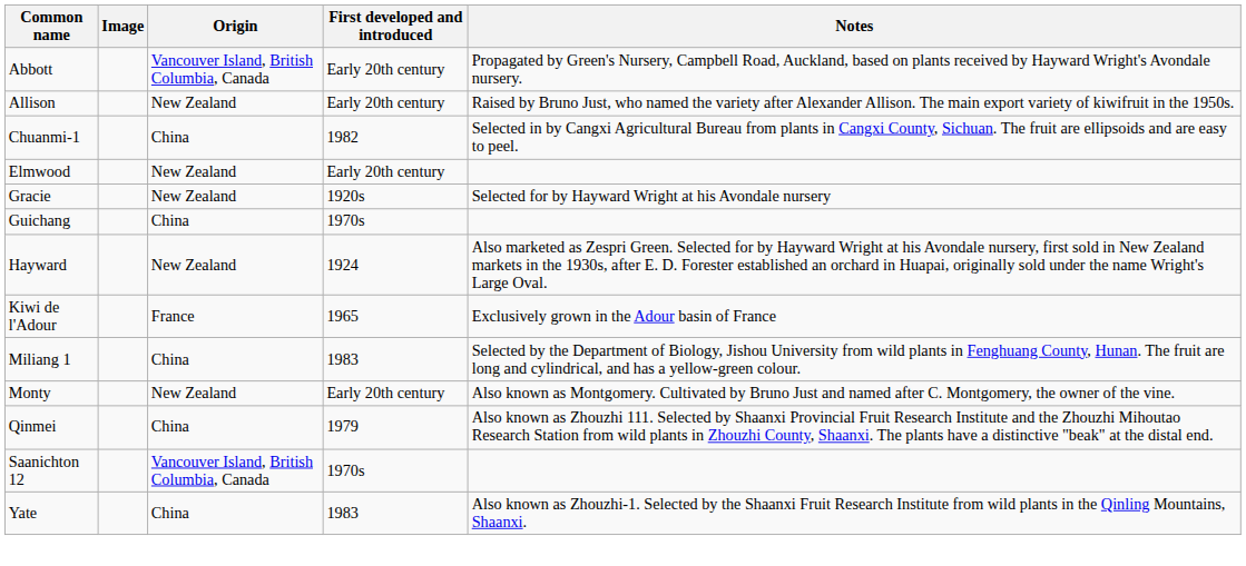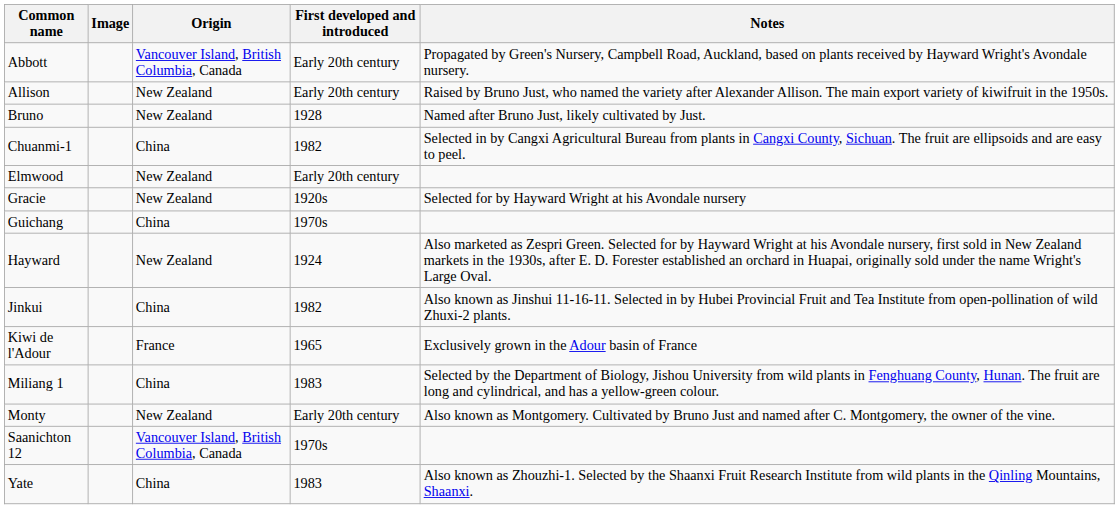+ row: Bruno | New Zealand | 1928 | Named after Bruno Just, likely cultivated by Just.
+ row: Jinkui | China | 1982 | Also known as Jinshui 11-16-11. Selected in by Hubei Provincial Fruit and Tea Institute from open-pollination of wild Zhuxi-2 plants.
- row: Qinmei | China | 1979 | Also known as Zhouzhi 111. Selected by Shaanxi Provincial Fruit Research Institute and the Zhouzhi Mihoutao Research Station from wild plants in Zhouzhi County, Shaanxi. The plants have a distinctive "beak" at the distal end.
